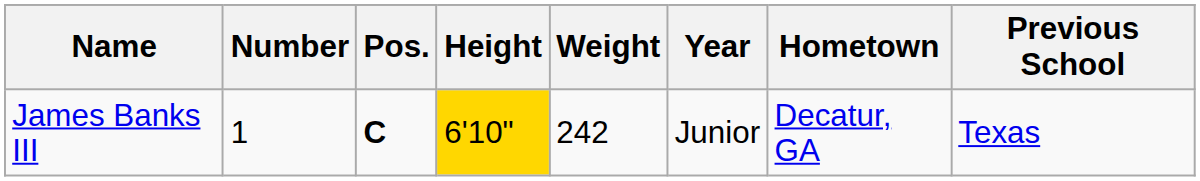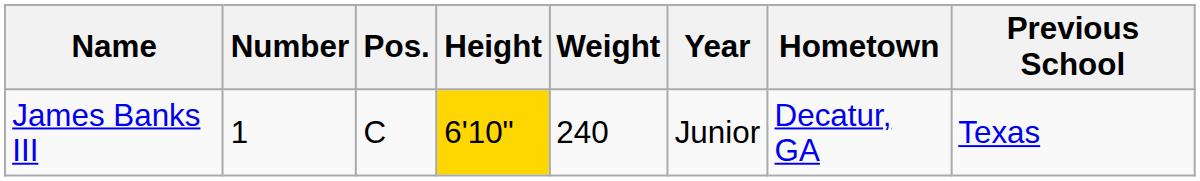James Banks III | Pos.: bold -> normal
James Banks III | Weight: 242 -> 240
